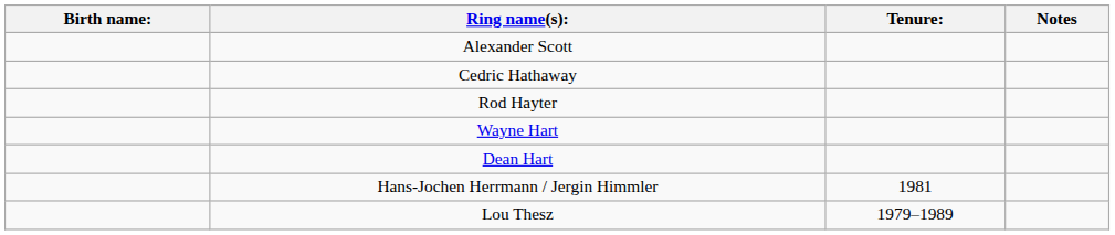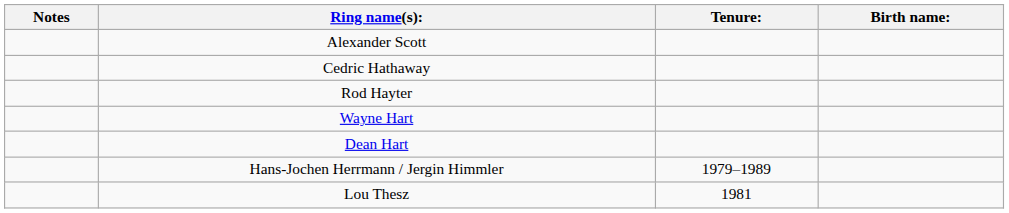columns swapped: Birth name: <-> Notes
Hans-Jochen Herrmann / Jergin Himmler | Tenure:: 1981 -> 1979–1989
Lou Thesz | Tenure:: 1979–1989 -> 1981
